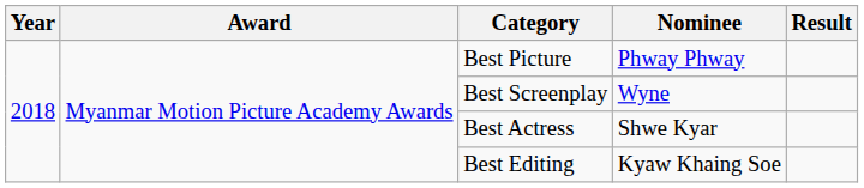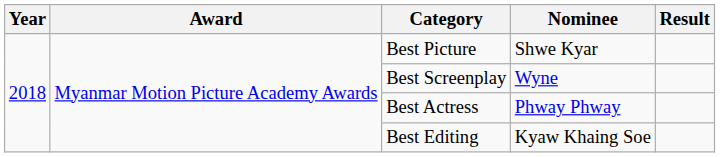Best Picture | Nominee: Phway Phway -> Shwe Kyar
Best Actress | Nominee: Shwe Kyar -> Phway Phway
